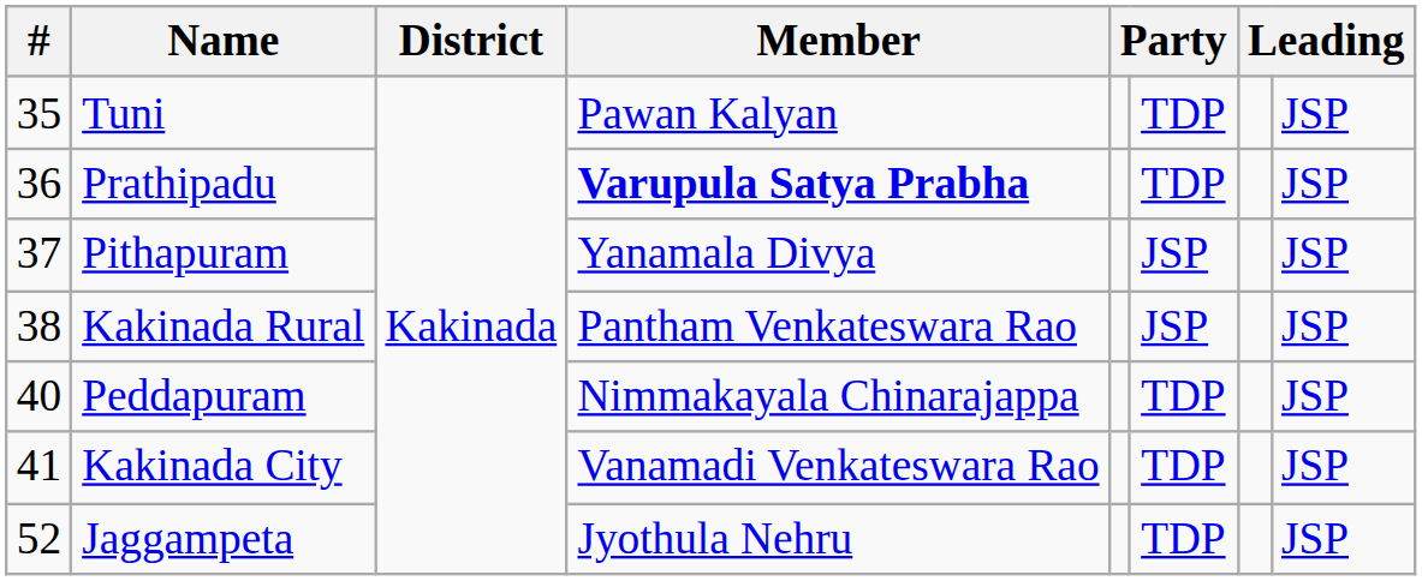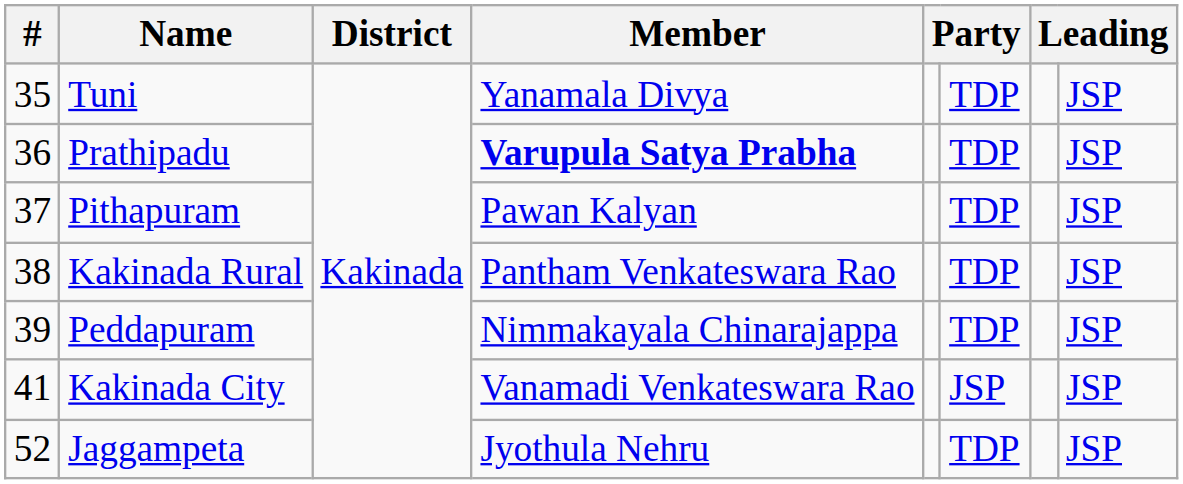Tuni | Member: Pawan Kalyan -> Yanamala Divya
Pithapuram | Member: Yanamala Divya -> Pawan Kalyan
Pithapuram | column 6: JSP -> TDP
Kakinada Rural | column 6: JSP -> TDP
Peddapuram | #: 40 -> 39
Kakinada City | column 6: TDP -> JSP
